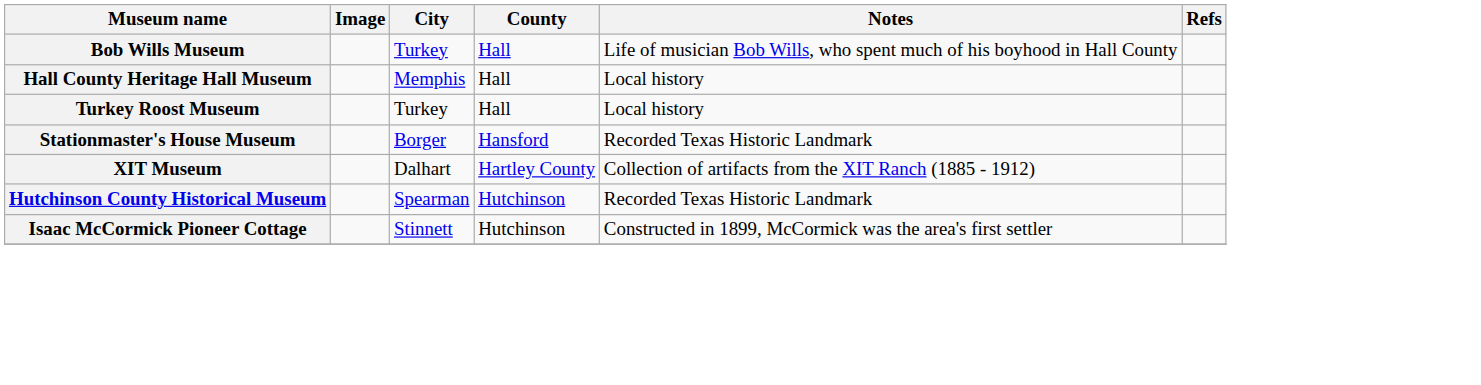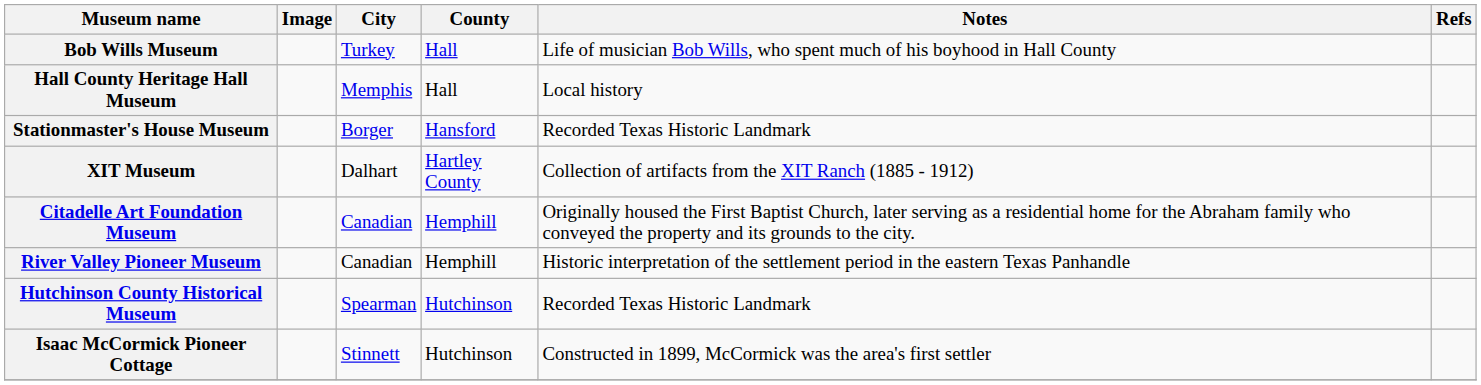- row: Turkey Roost Museum | Turkey | Hall | Local history
+ row: Citadelle Art Foundation Museum | Canadian | Hemphill | Originally housed the First Baptist Church, later serving as a residential home for the Abraham family who conveyed the property and its grounds to the city.
+ row: River Valley Pioneer Museum | Canadian | Hemphill | Historic interpretation of the settlement period in the eastern Texas Panhandle
